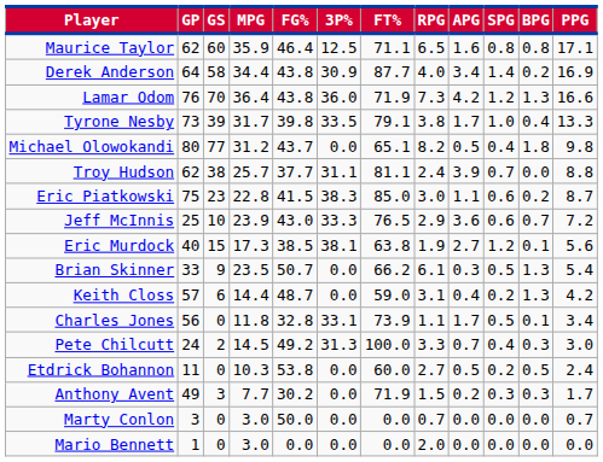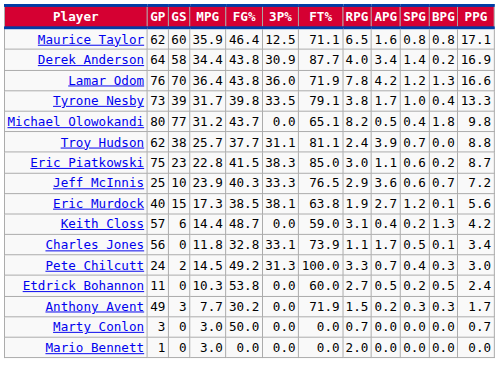Lamar Odom | RPG: 7.3 -> 7.8
Jeff McInnis | FG%: 43.0 -> 40.3
- row: Brian Skinner | 33 | 9 | 23.5 | 50.7 | 0.0 | 66.2 | 6.1 | 0.3 | 0.5 | 1.3 | 5.4
